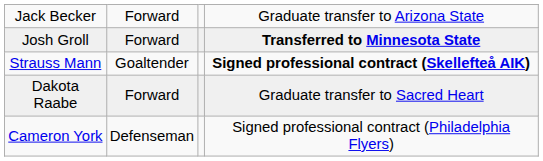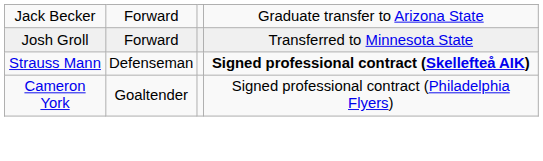Josh Groll | column 4: bold -> normal
Strauss Mann | column 2: Goaltender -> Defenseman
- row: Dakota Raabe | Forward | Graduate transfer to Sacred Heart
Cameron York | column 2: Defenseman -> Goaltender
